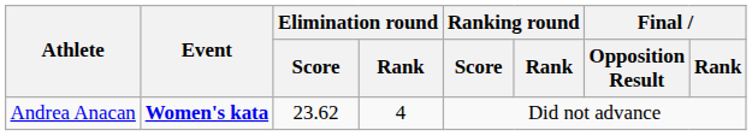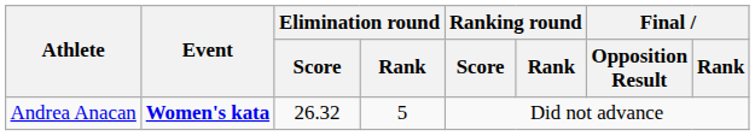Andrea Anacan | Elimination round / Score: 23.62 -> 26.32
Andrea Anacan | Elimination round / Rank: 4 -> 5
